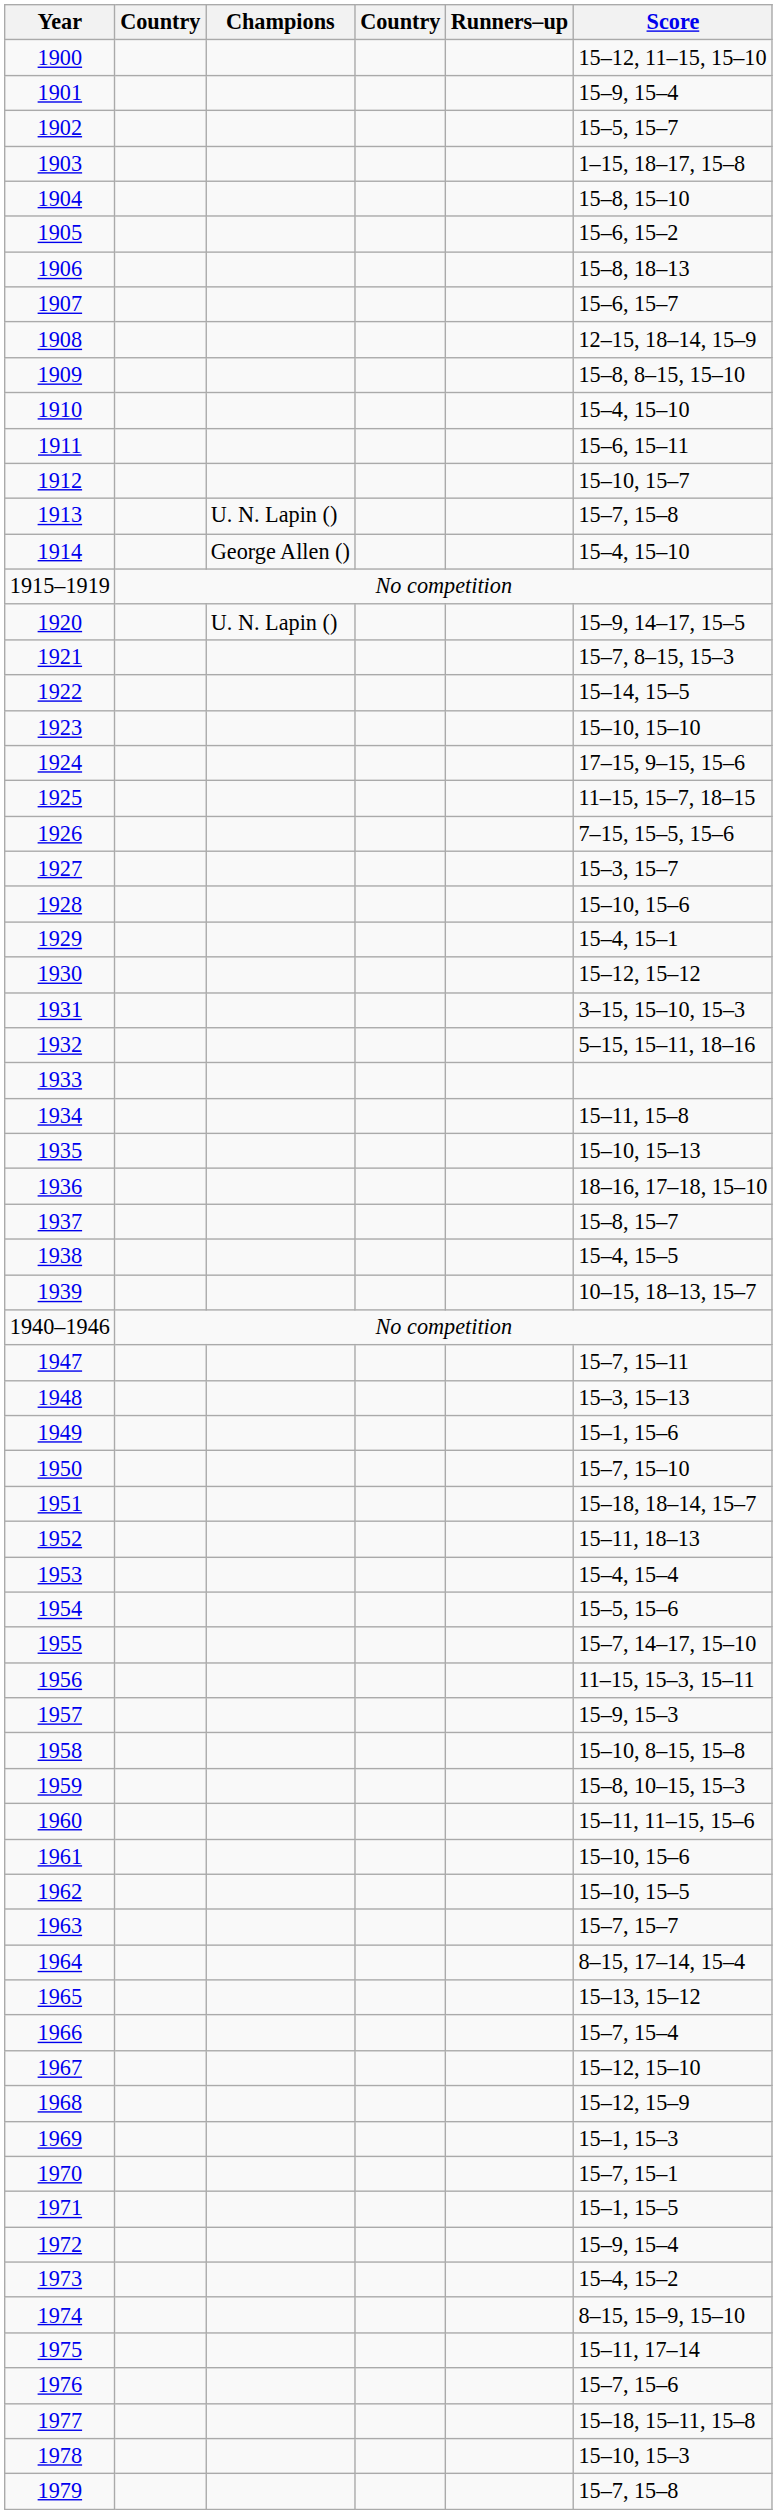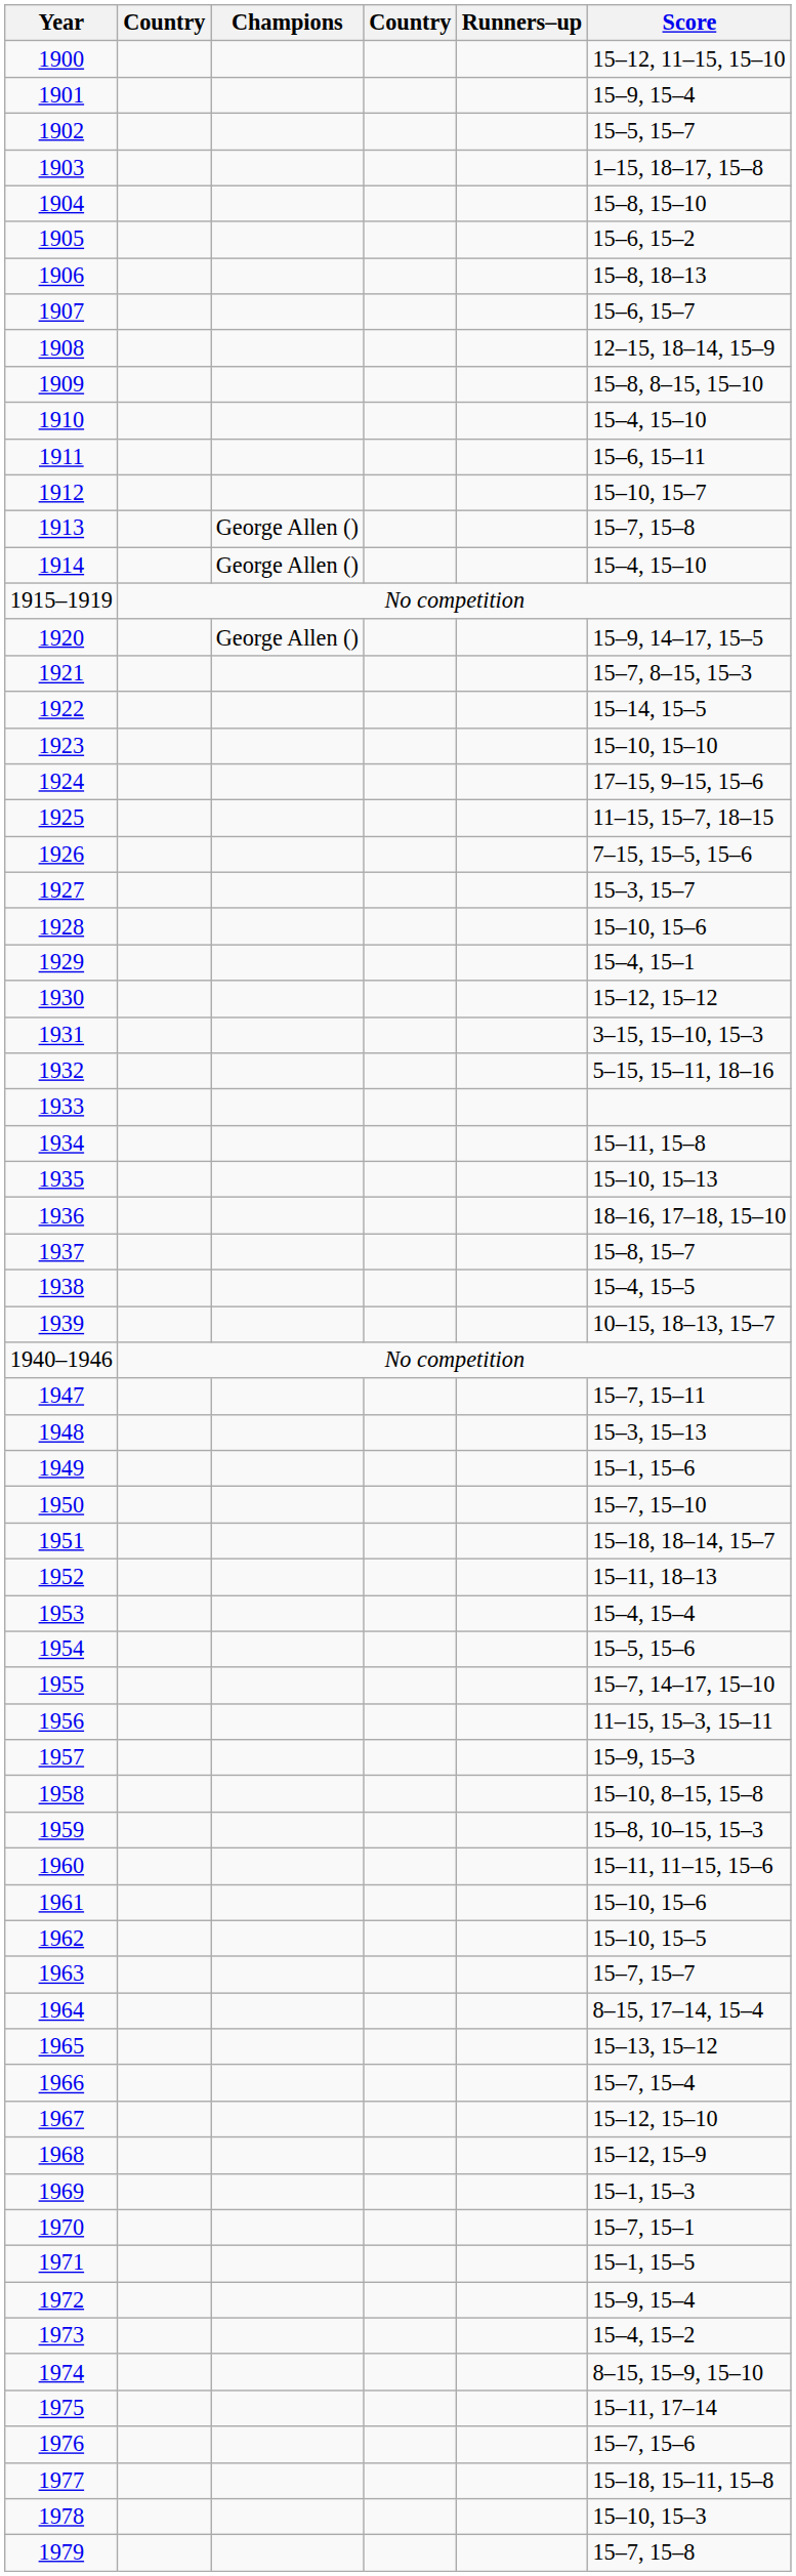1913 | Champions: U. N. Lapin () -> George Allen ()
1920 | Champions: U. N. Lapin () -> George Allen ()
